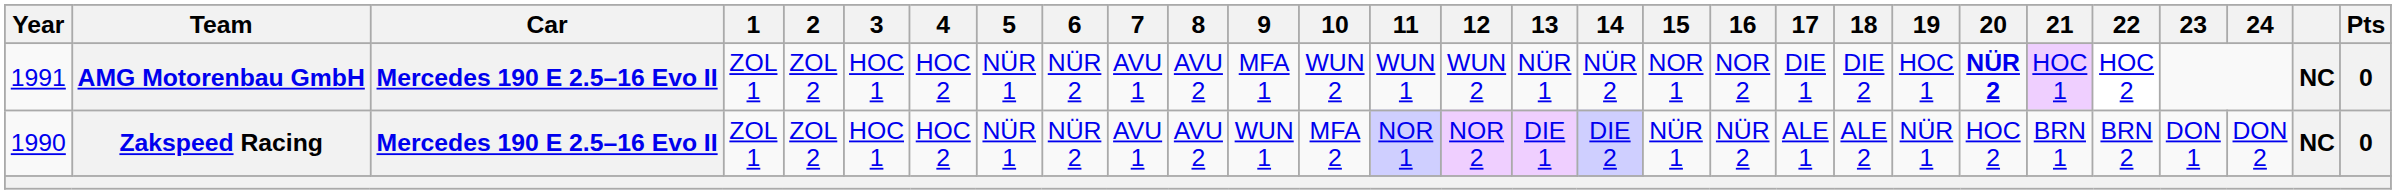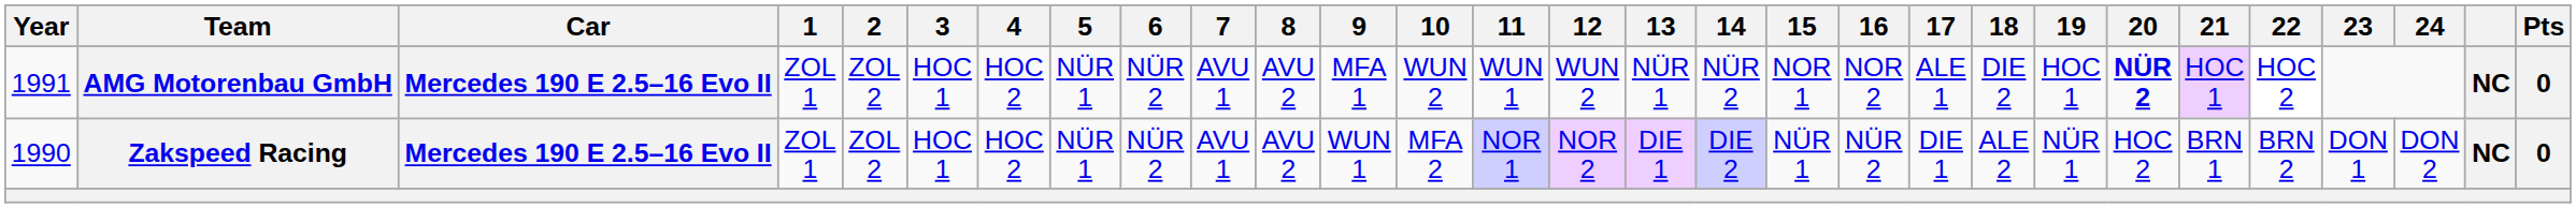AMG Motorenbau GmbH | 17: DIE 1 -> ALE 1
Zakspeed Racing | 17: ALE 1 -> DIE 1
